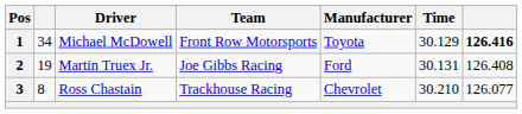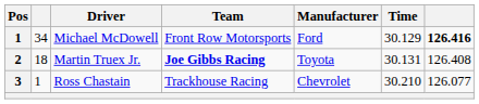Michael McDowell | Manufacturer: Toyota -> Ford
Martin Truex Jr. | column 2: 19 -> 18
Martin Truex Jr. | Team: normal -> bold
Martin Truex Jr. | Manufacturer: Ford -> Toyota
Ross Chastain | column 2: 8 -> 1
